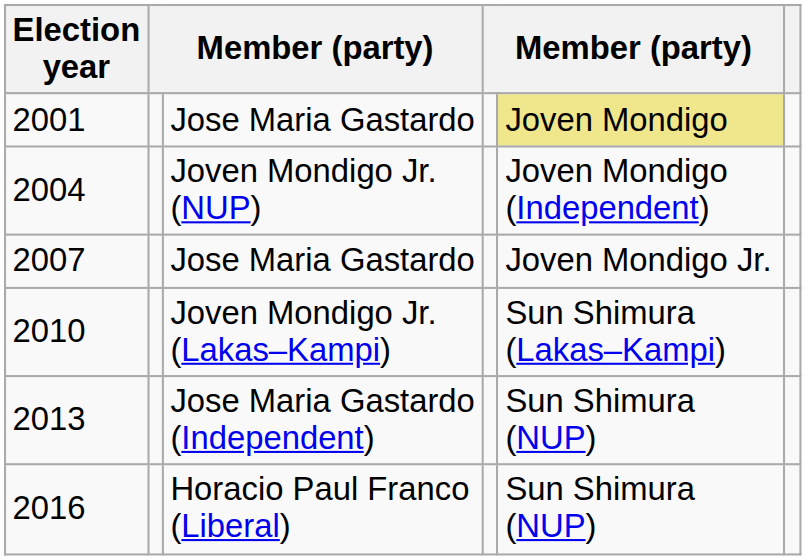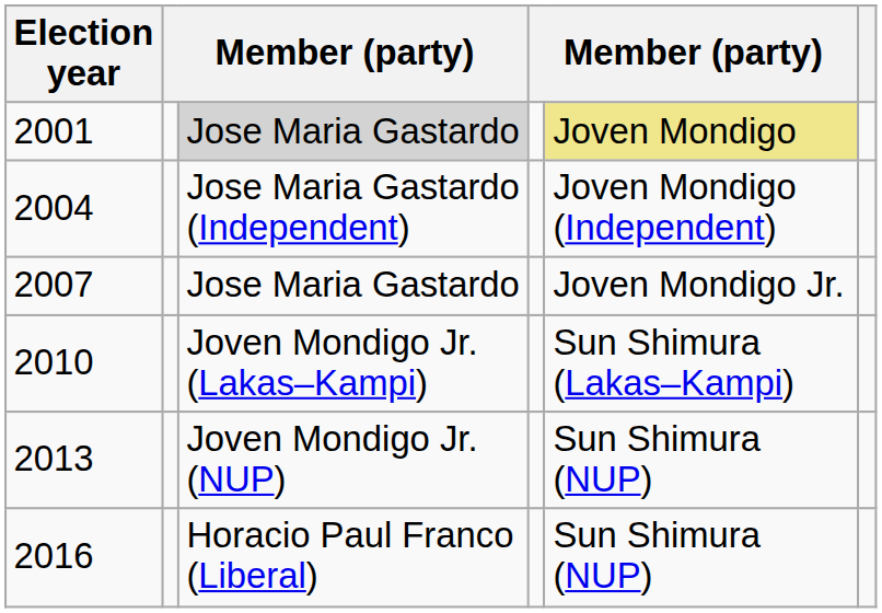2001 | column 3: no background -> lightgrey background
2004 | column 3: Joven Mondigo Jr. (NUP) -> Jose Maria Gastardo (Independent)
2013 | column 3: Jose Maria Gastardo (Independent) -> Joven Mondigo Jr. (NUP)
